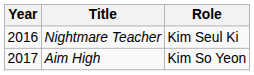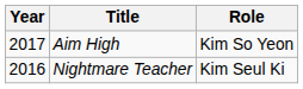rows swapped: Nightmare Teacher <-> Aim High
